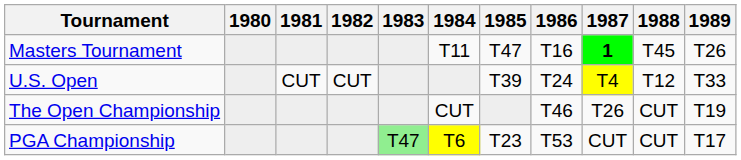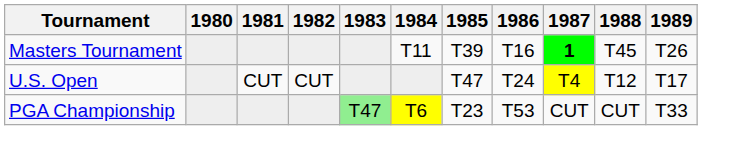Masters Tournament | 1985: T47 -> T39
U.S. Open | 1985: T39 -> T47
U.S. Open | 1989: T33 -> T17
- row: The Open Championship | CUT | T46 | T26 | CUT | T19
PGA Championship | 1989: T17 -> T33
